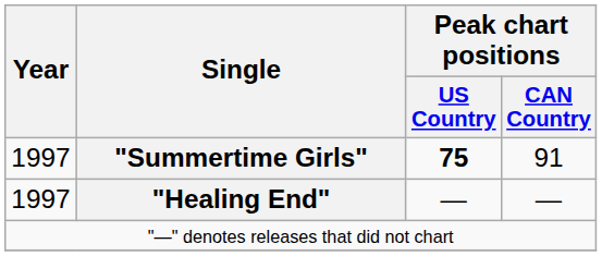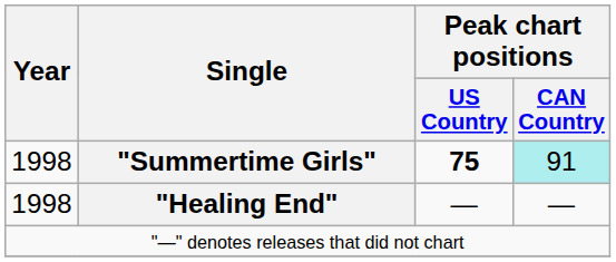"Summertime Girls" | Year: 1997 -> 1998
"Summertime Girls" | Peak chart positions / CAN Country: no background -> paleturquoise background
"Healing End" | Year: 1997 -> 1998
